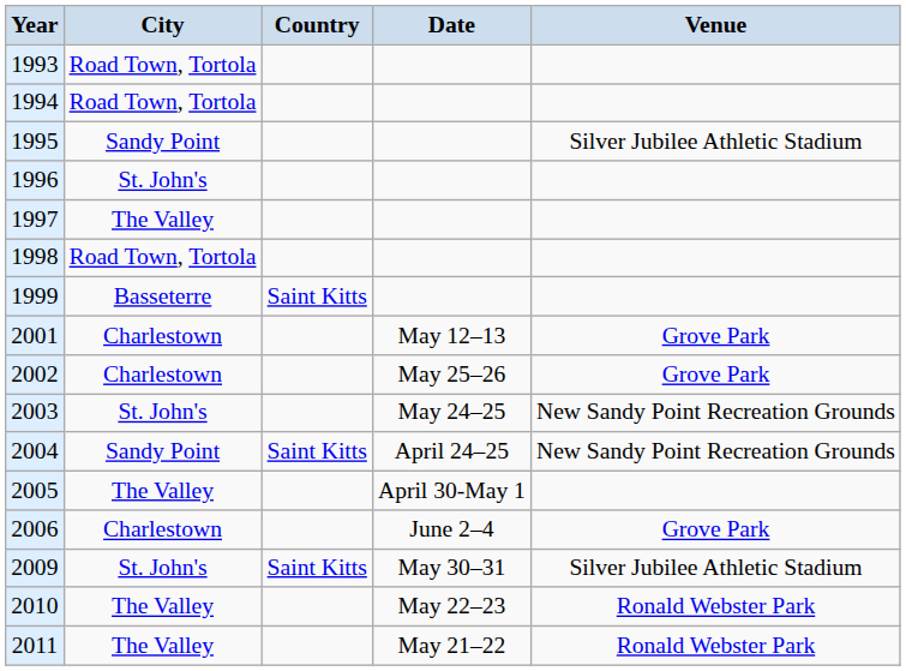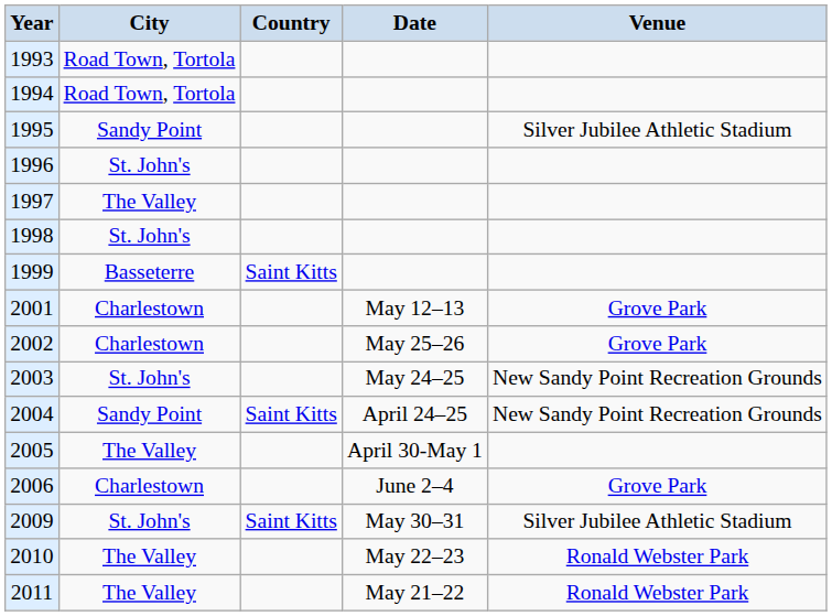1998 | City: Road Town, Tortola -> St. John's
